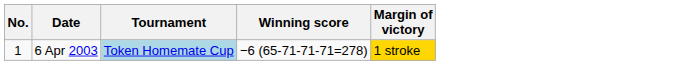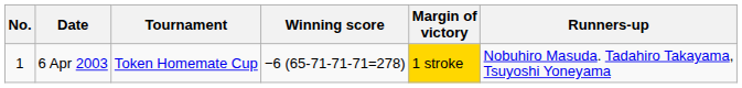+ column: Runners-up | Nobuhiro Masuda. Tadahiro Takayama, Tsuyoshi Yoneyama
6 Apr 2003 | Tournament: lightblue background -> no background
